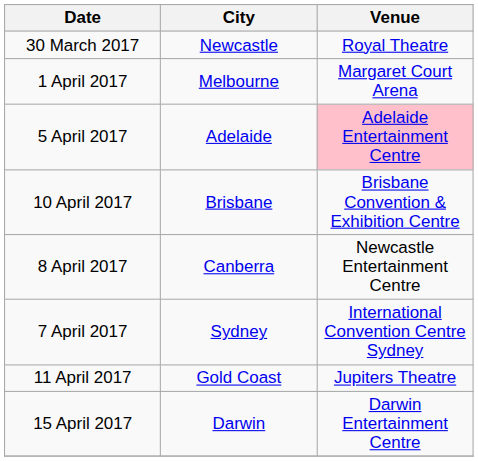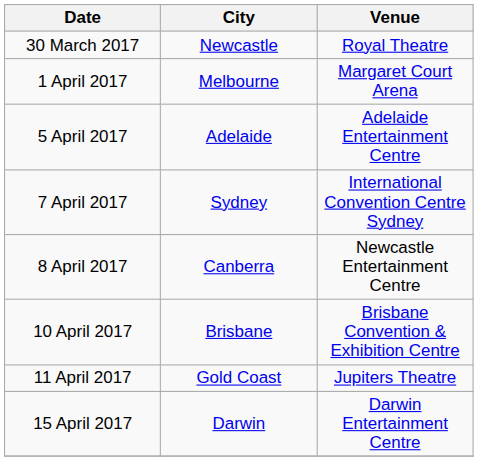5 April 2017 | Venue: pink background -> no background
rows swapped: 7 April 2017 <-> 10 April 2017
